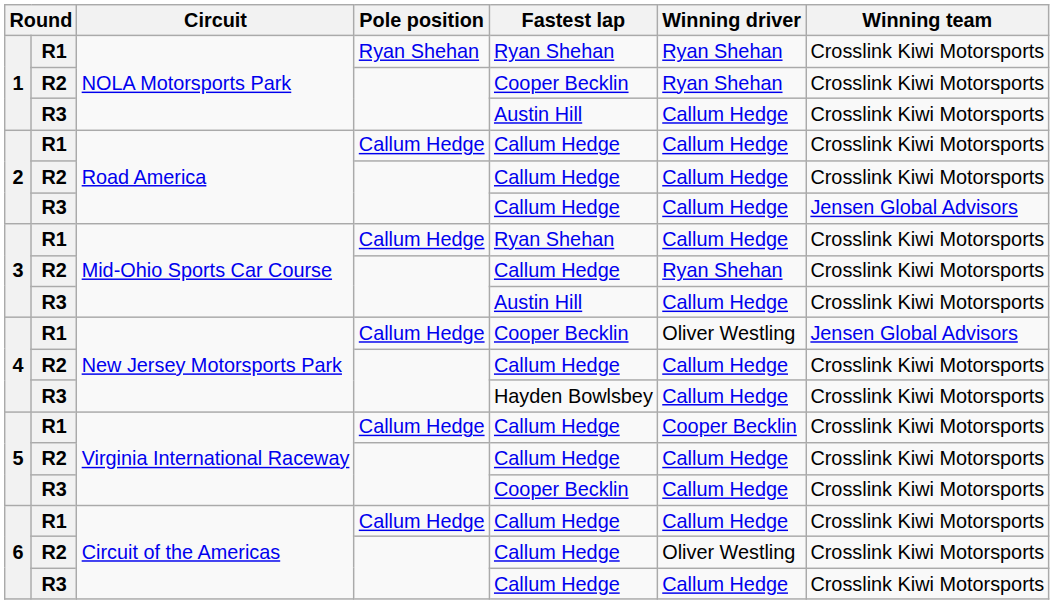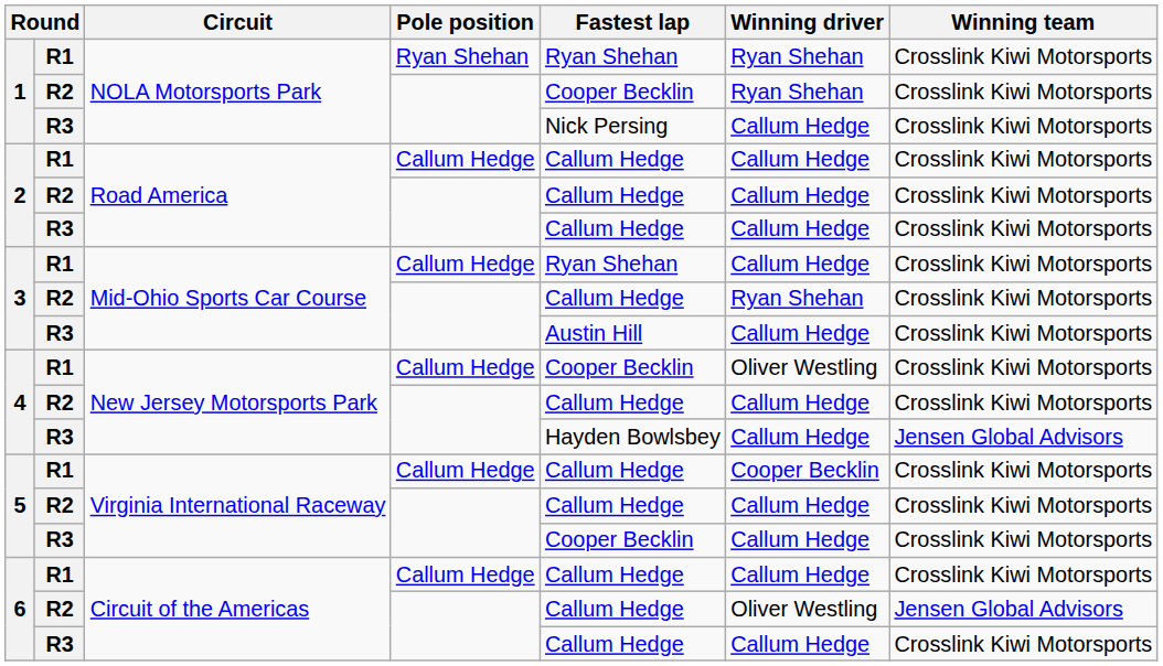1 / R3 | Fastest lap: Austin Hill -> Nick Persing
2 / R3 | Winning team: Jensen Global Advisors -> Crosslink Kiwi Motorsports
4 / R1 | Winning team: Jensen Global Advisors -> Crosslink Kiwi Motorsports
4 / R3 | Winning team: Crosslink Kiwi Motorsports -> Jensen Global Advisors
6 / R2 | Winning team: Crosslink Kiwi Motorsports -> Jensen Global Advisors
